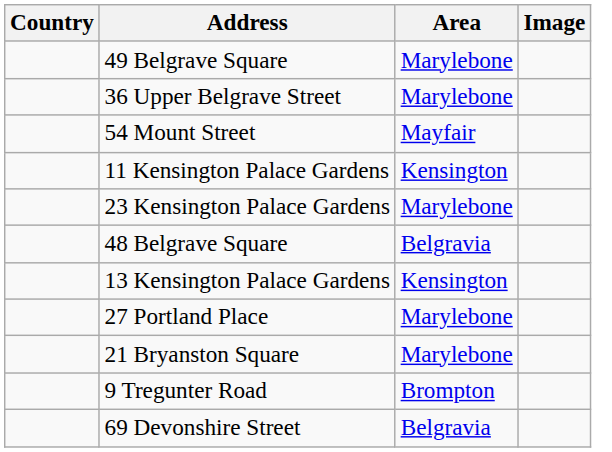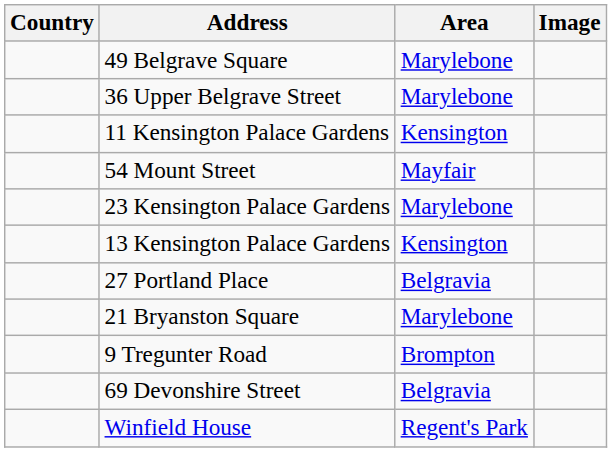rows swapped: 54 Mount Street <-> 11 Kensington Palace Gardens
- row: 48 Belgrave Square | Belgravia
27 Portland Place | Area: Marylebone -> Belgravia
+ row: Winfield House | Regent's Park
